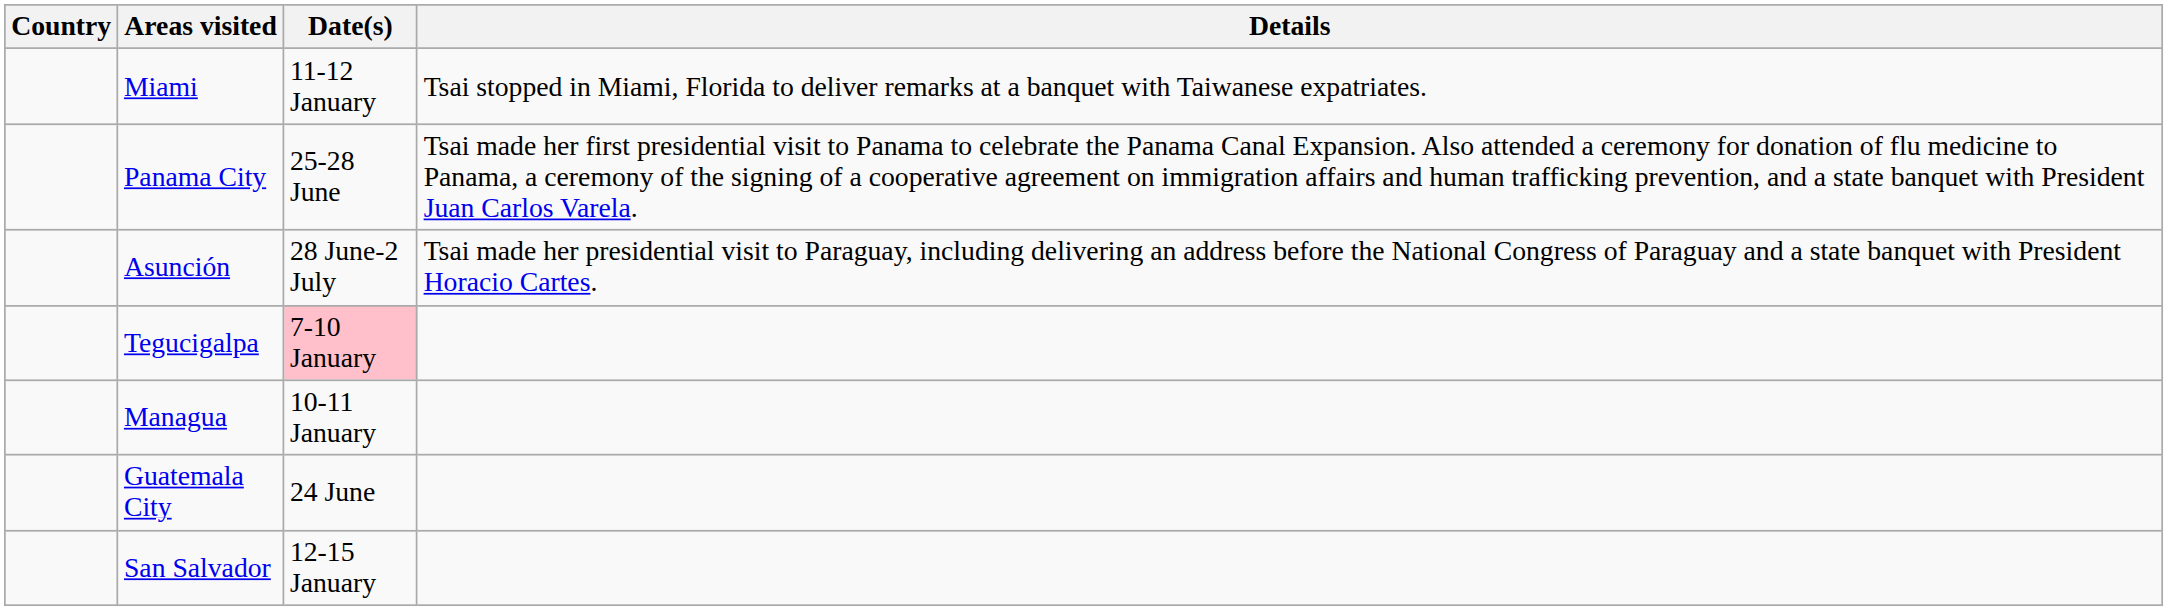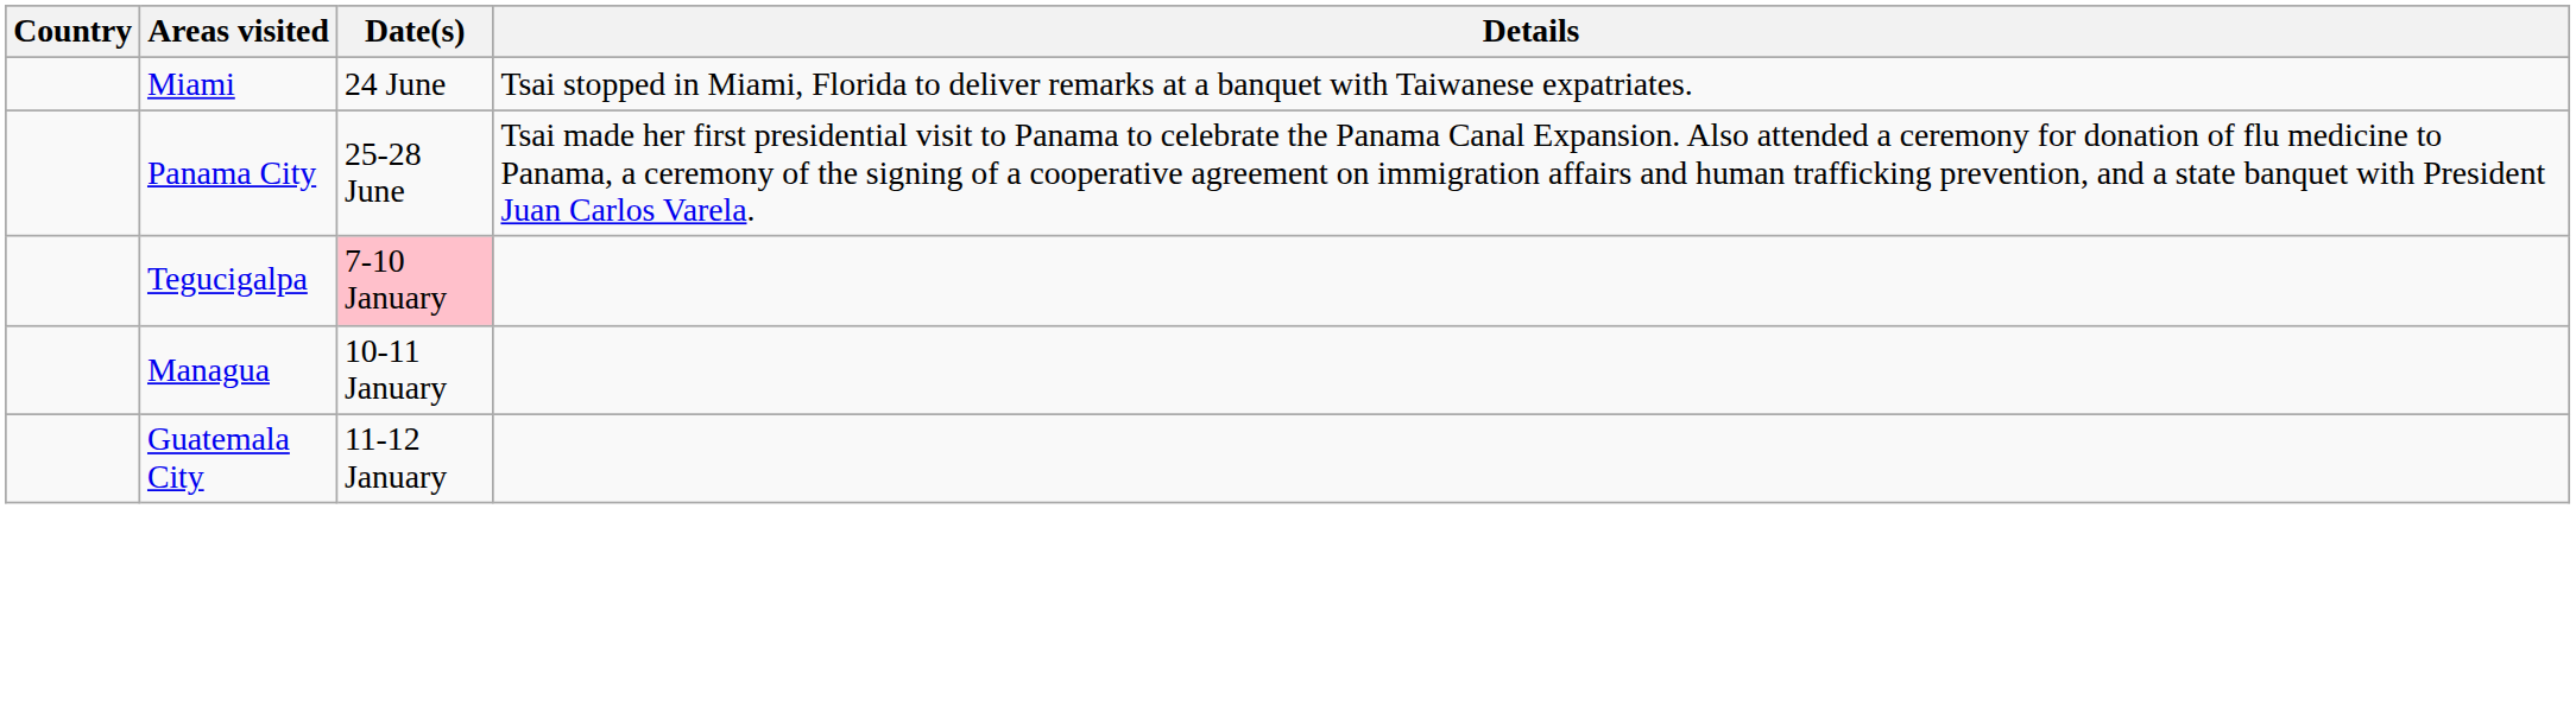Miami | Date(s): 11-12 January -> 24 June
- row: Asunción | 28 June-2 July | Tsai made her presidential visit to Paraguay, including delivering an address before the National Congress of Paraguay and a state banquet with President Horacio Cartes.
Guatemala City | Date(s): 24 June -> 11-12 January
- row: San Salvador | 12-15 January
